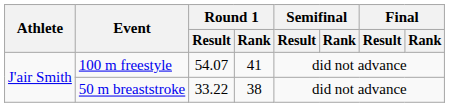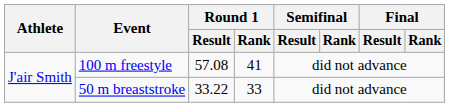100 m freestyle | Round 1 / Result: 54.07 -> 57.08
50 m breaststroke | Round 1 / Rank: 38 -> 33
